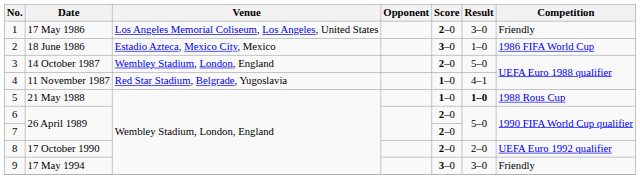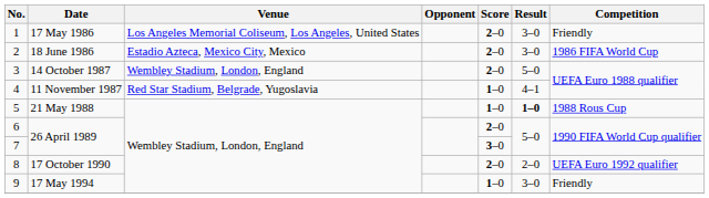2 | Score: 3–0 -> 2–0
2 | Result: 1–0 -> 3–0
7 | Score: 2–0 -> 3–0
9 | Score: 3–0 -> 1–0
